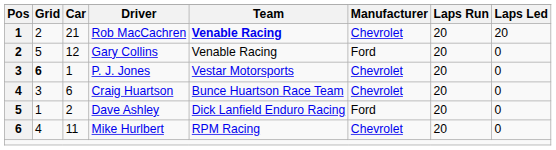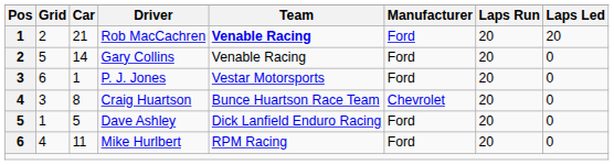Rob MacCachren | Manufacturer: Chevrolet -> Ford
Gary Collins | Car: 12 -> 14
P. J. Jones | Grid: bold -> normal
P. J. Jones | Manufacturer: Chevrolet -> Ford
Craig Huartson | Car: 6 -> 8
Dave Ashley | Car: 2 -> 5
Mike Hurlbert | Manufacturer: Chevrolet -> Ford
